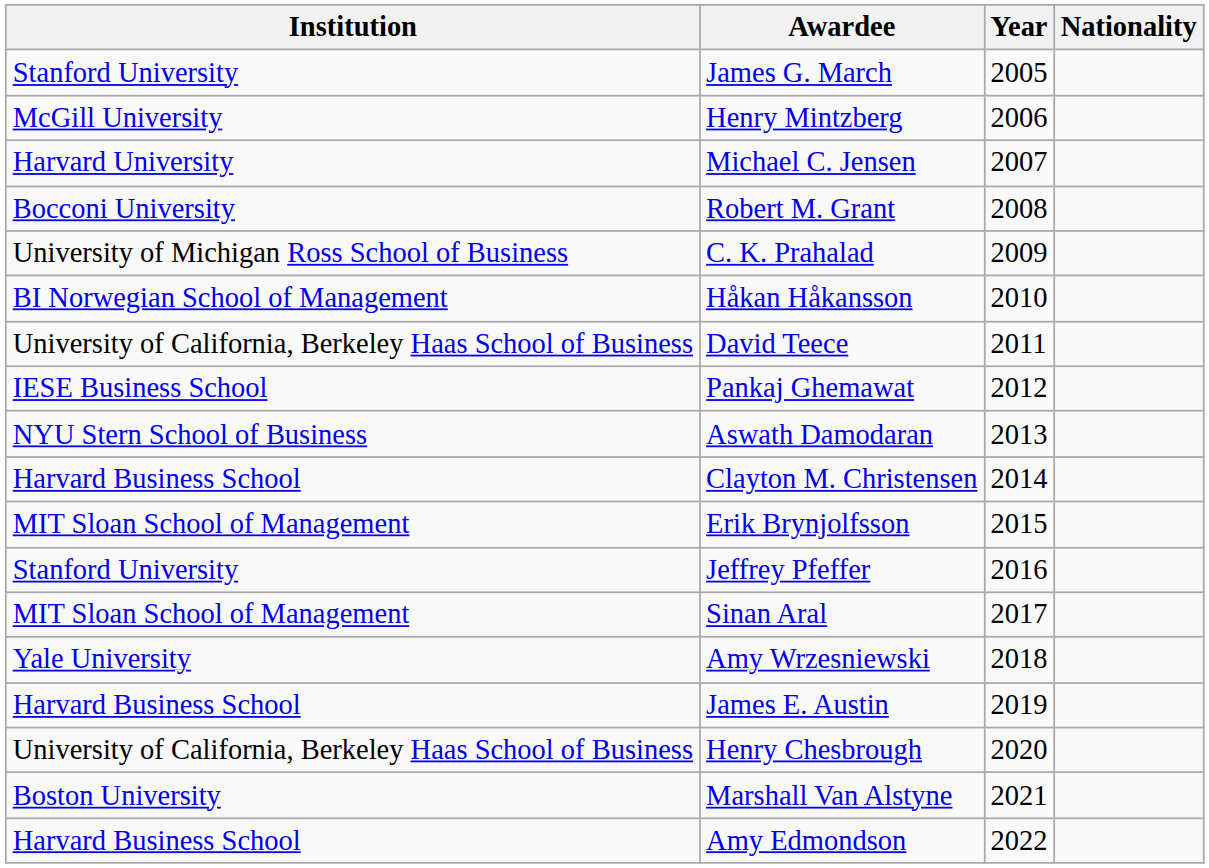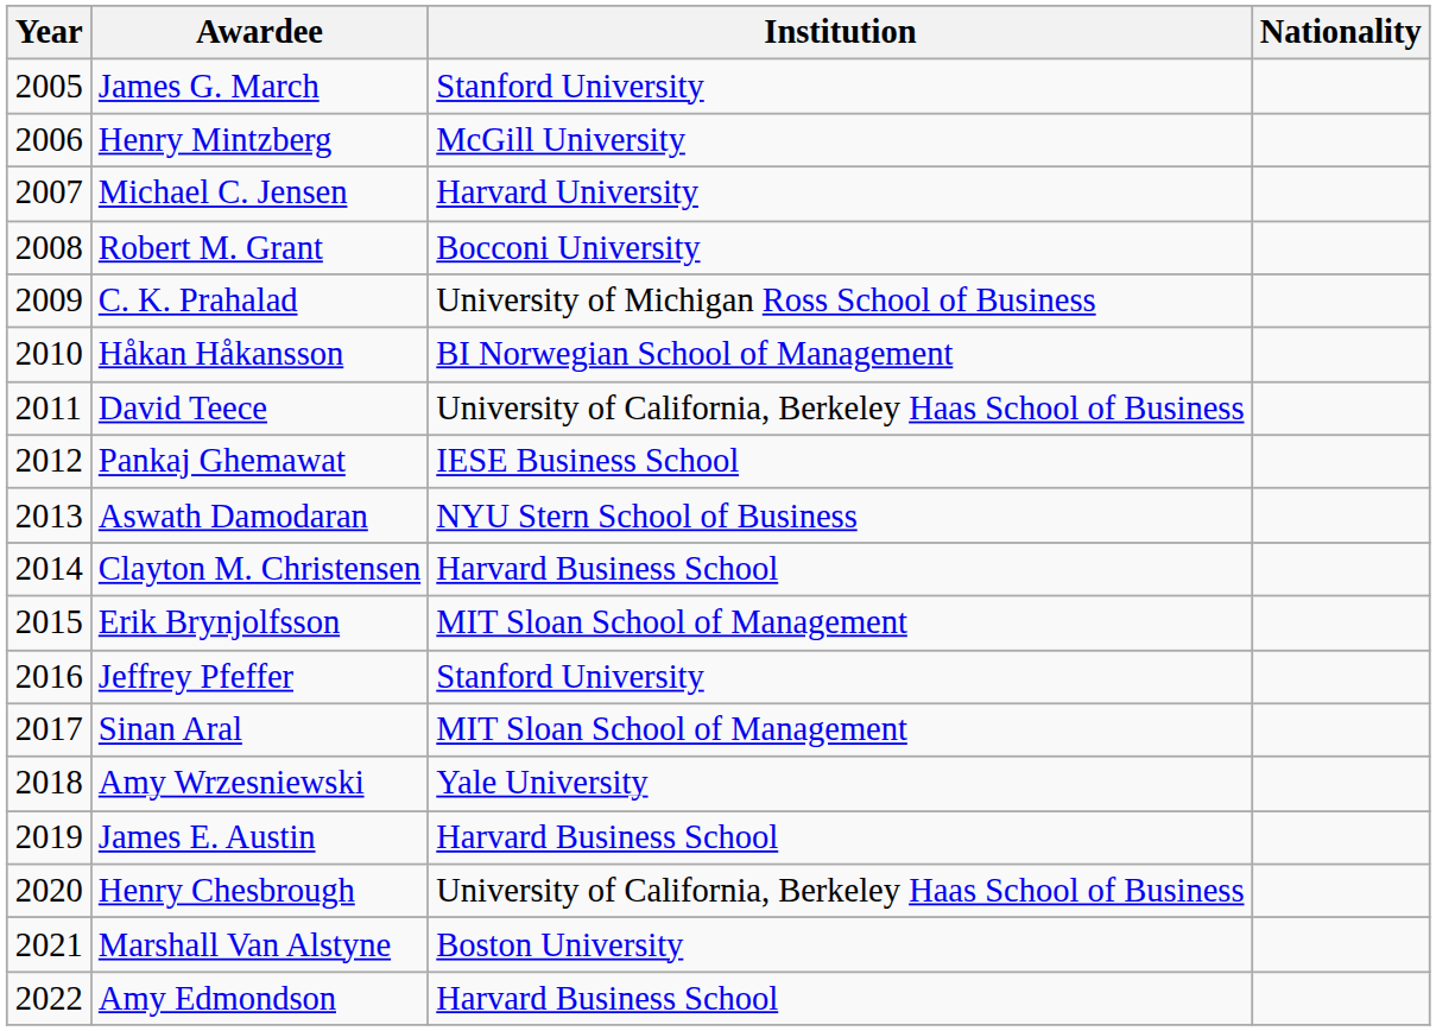columns swapped: Year <-> Institution
